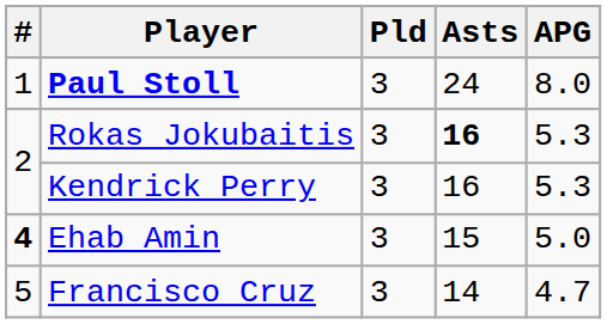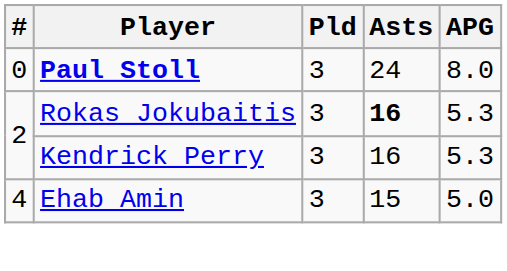Paul Stoll | #: 1 -> 0
Ehab Amin | #: bold -> normal
- row: 5 | Francisco Cruz | 3 | 14 | 4.7
